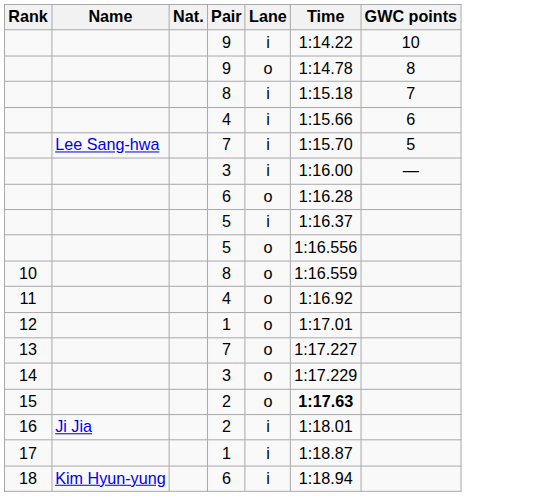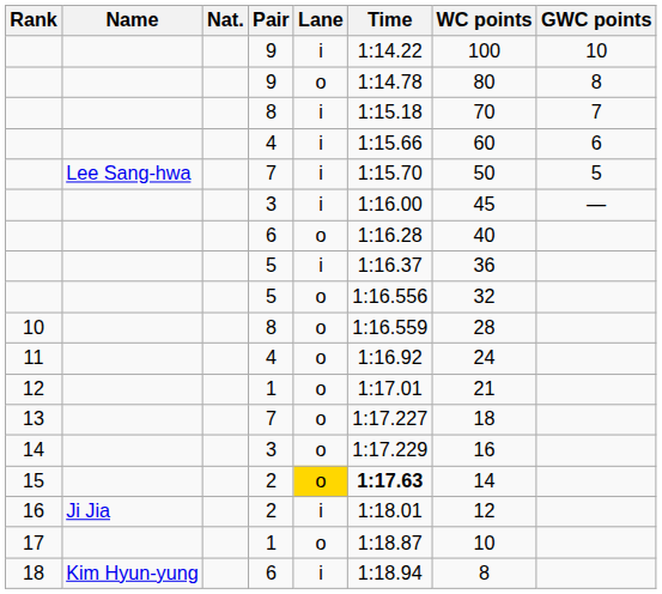+ column: WC points | 100 | 80 | 70 | 60 | 50 | 45 | 40 | 36 | 32 | 28 | 24 | 21 | 18 | 16 | 14 | 12 | 10 | 8
15 | Lane: no background -> gold background
17 | Lane: i -> o
